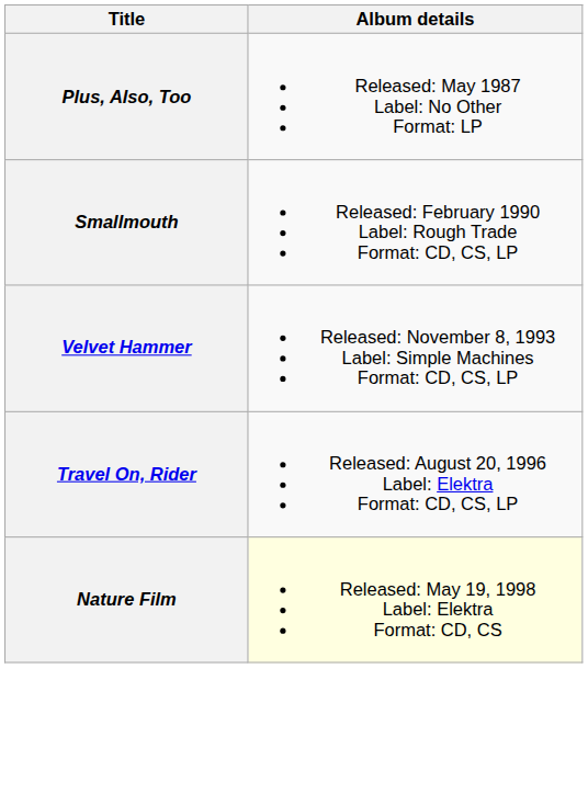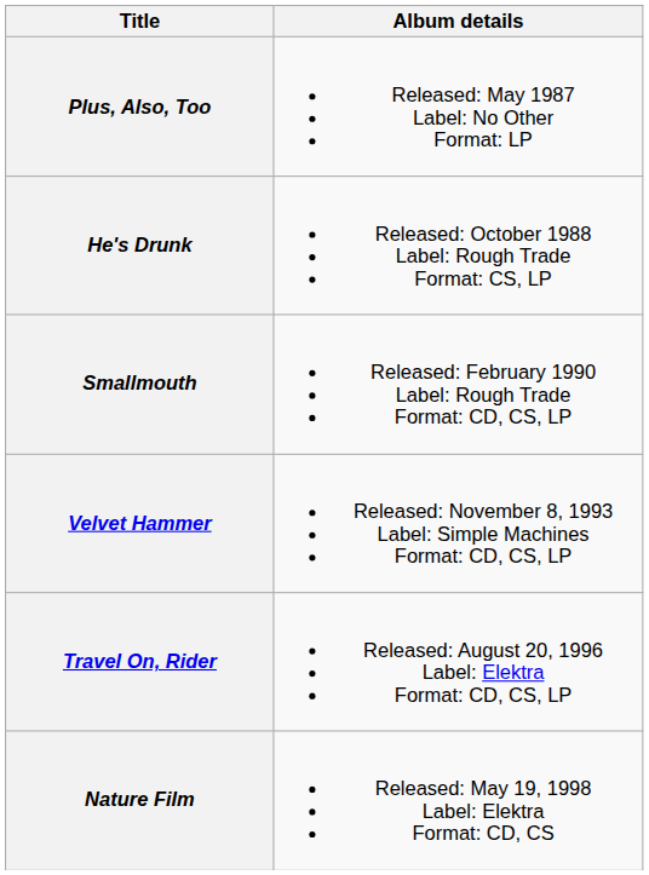+ row: He's Drunk | Released: October 1988 Label: Rough Trade Format: CS, LP
Nature Film | Album details: lightyellow background -> no background
